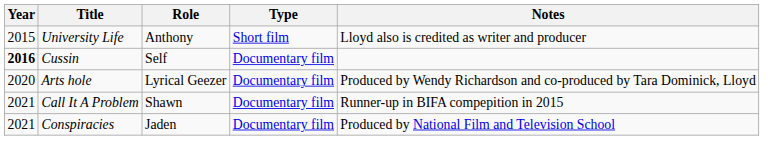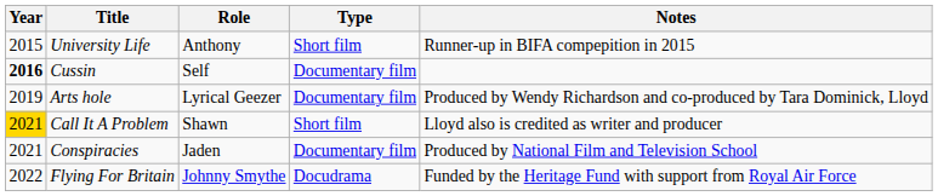University Life | Notes: Lloyd also is credited as writer and producer -> Runner-up in BIFA compepition in 2015
Arts hole | Year: 2020 -> 2019
Call It A Problem | Year: no background -> gold background
Call It A Problem | Type: Documentary film -> Short film
Call It A Problem | Notes: Runner-up in BIFA compepition in 2015 -> Lloyd also is credited as writer and producer
+ row: 2022 | Flying For Britain | Johnny Smythe | Docudrama | Funded by the Heritage Fund with support from Royal Air Force
